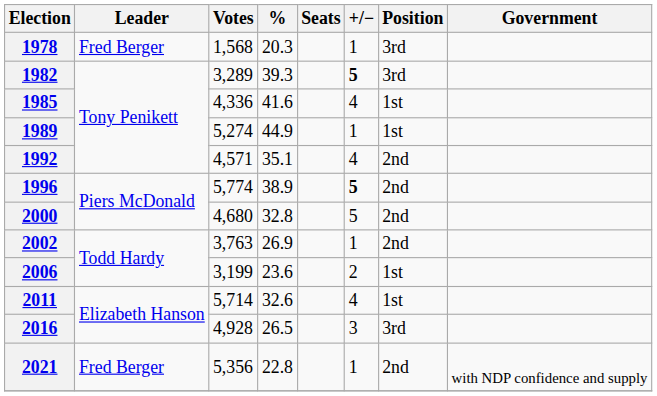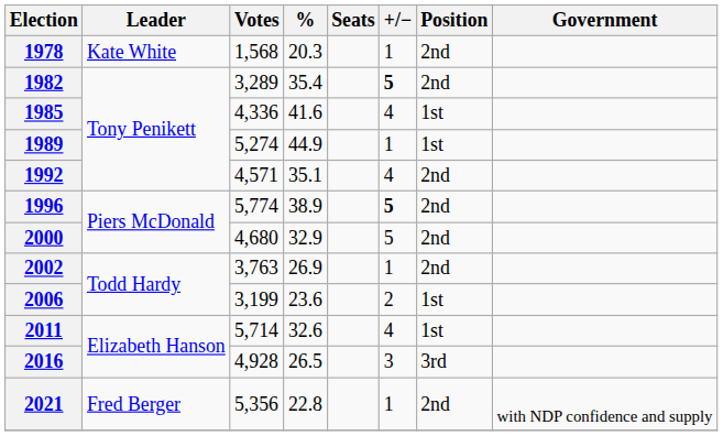1978 | Leader: Fred Berger -> Kate White
1978 | Position: 3rd -> 2nd
1982 | %: 39.3 -> 35.4
1982 | Position: 3rd -> 2nd
2000 | %: 32.8 -> 32.9
